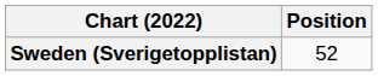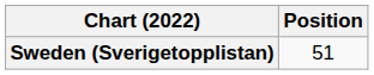Sweden (Sverigetopplistan) | Position: 52 -> 51
